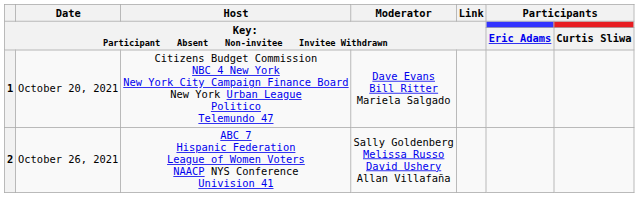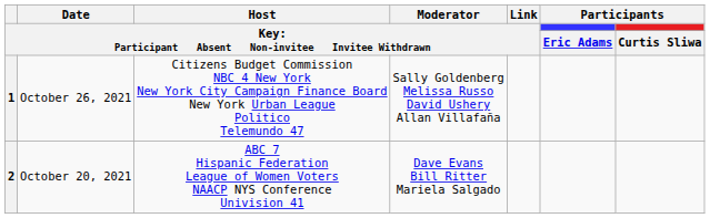1 | column 2: October 20, 2021 -> October 26, 2021
1 | column 4: Dave Evans Bill Ritter Mariela Salgado -> Sally Goldenberg Melissa Russo David Ushery Allan Villafaña
2 | column 2: October 26, 2021 -> October 20, 2021
2 | column 4: Sally Goldenberg Melissa Russo David Ushery Allan Villafaña -> Dave Evans Bill Ritter Mariela Salgado
